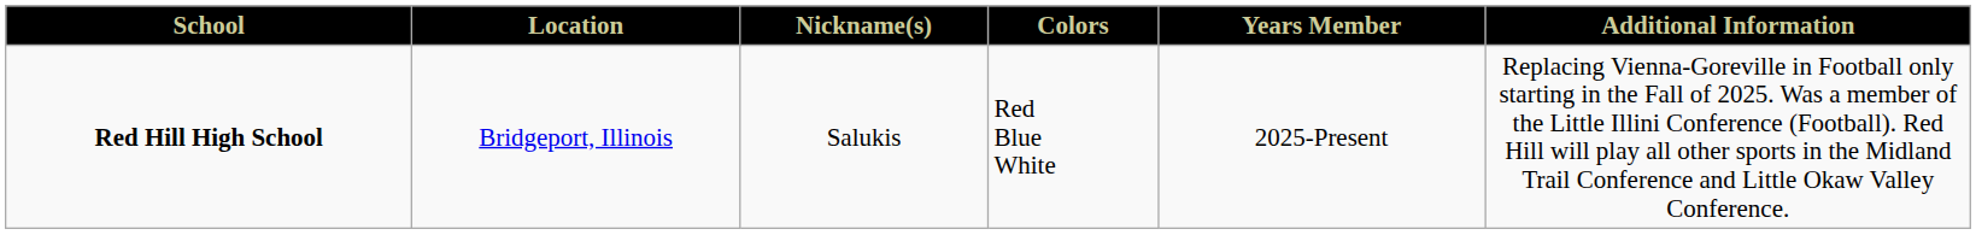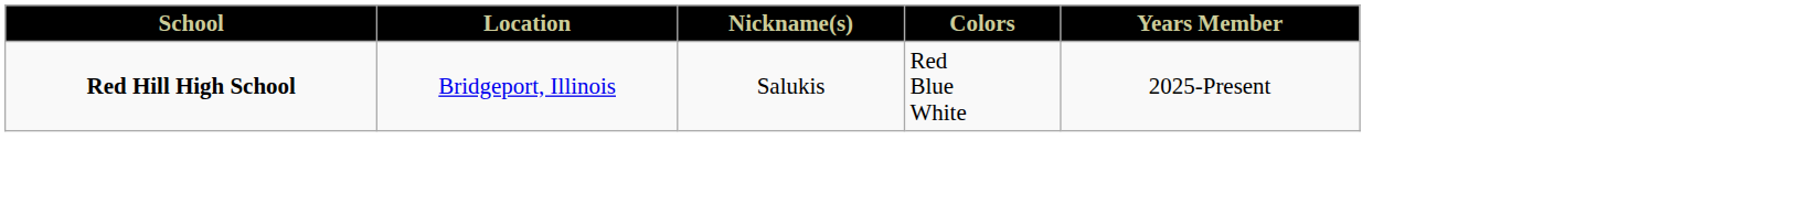- column: Additional Information | Replacing Vienna-Goreville in Football only starting in the Fall of 2025. Was a member of the Little Illini Conference (Football). Red Hill will play all other sports in the Midland Trail Conference and Little Okaw Valley Conference.
